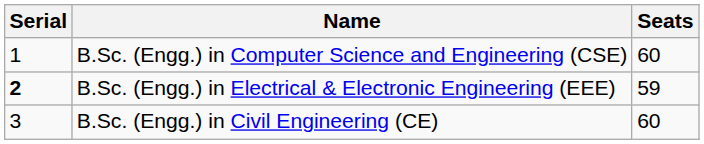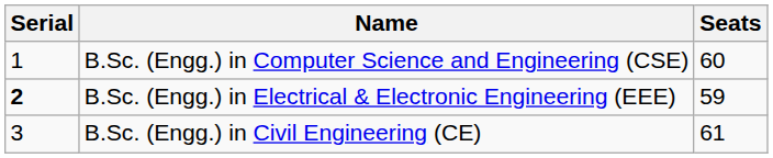B.Sc. (Engg.) in Civil Engineering (CE) | Seats: 60 -> 61
